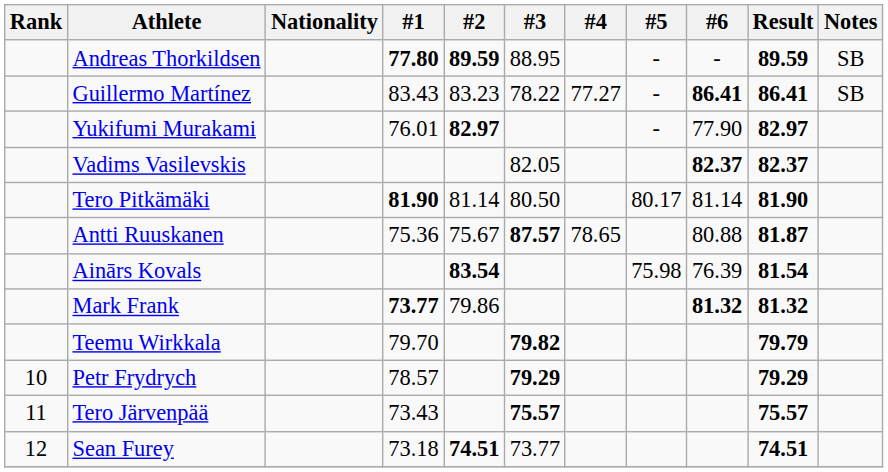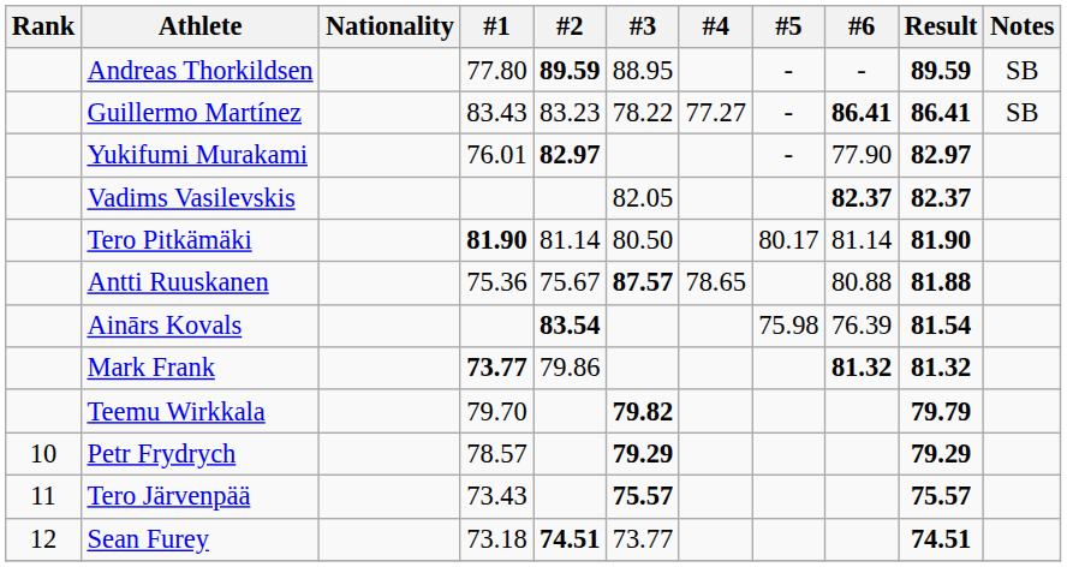Andreas Thorkildsen | #1: bold -> normal
Antti Ruuskanen | Result: 81.87 -> 81.88
